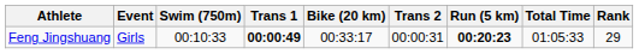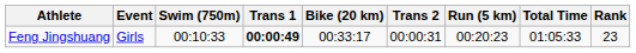Feng Jingshuang | Run (5 km): bold -> normal
Feng Jingshuang | Rank: 29 -> 23
